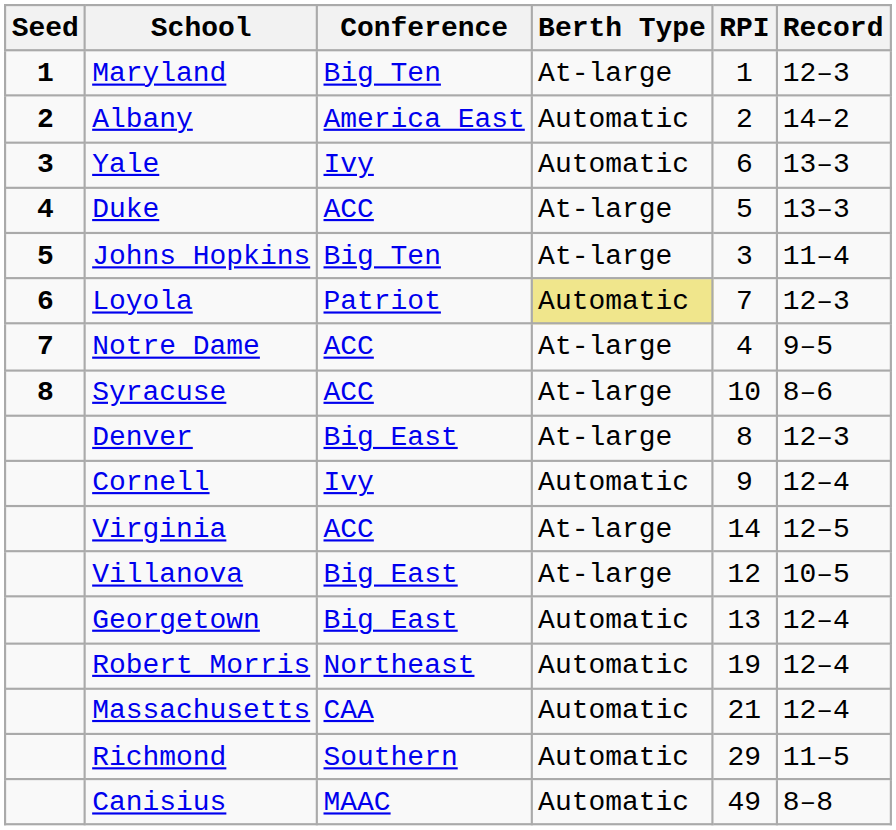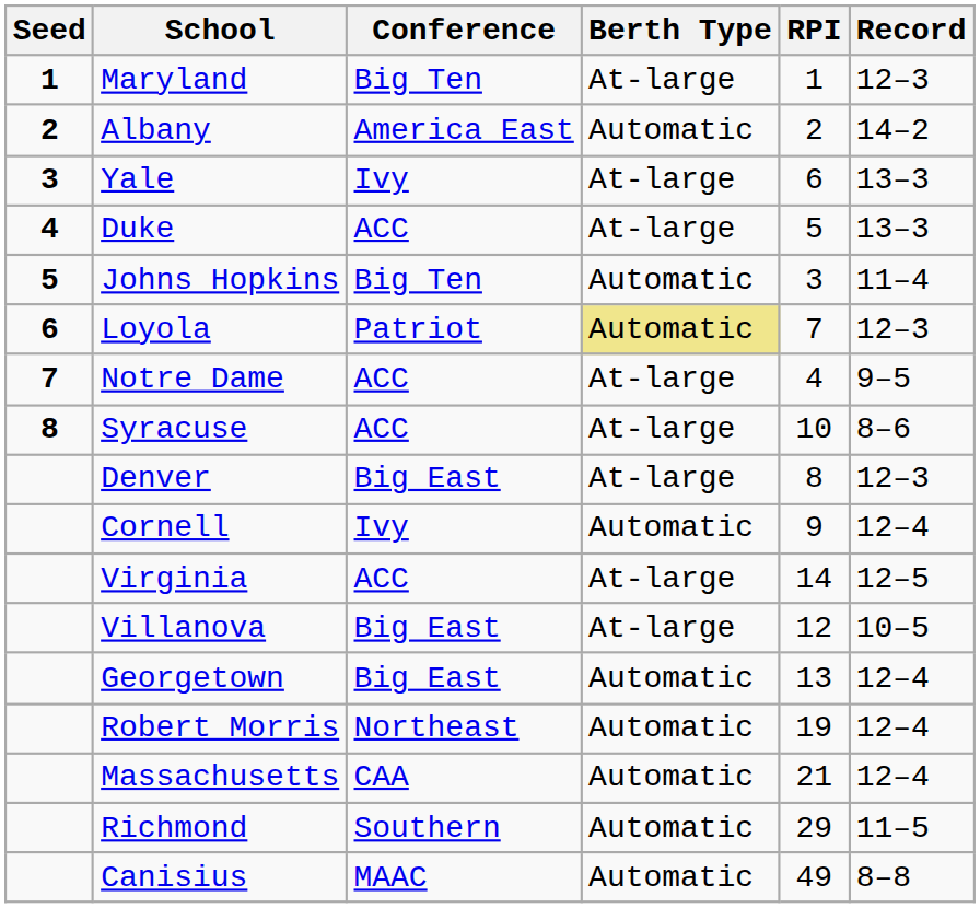Yale | Berth Type: Automatic -> At-large
Johns Hopkins | Berth Type: At-large -> Automatic
